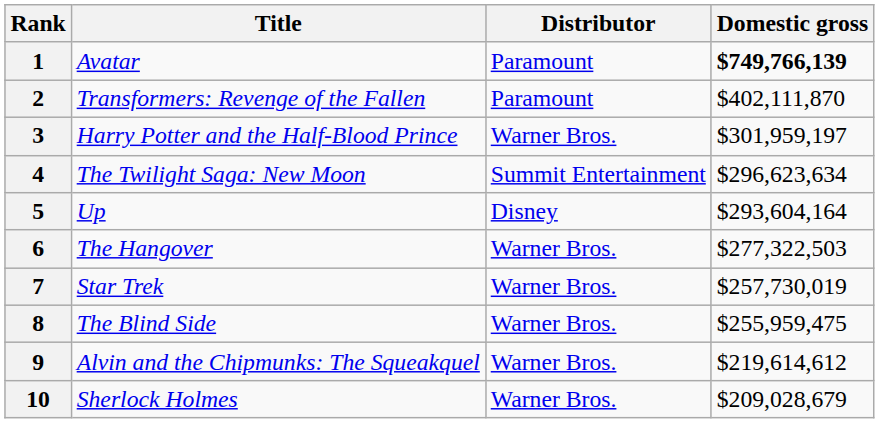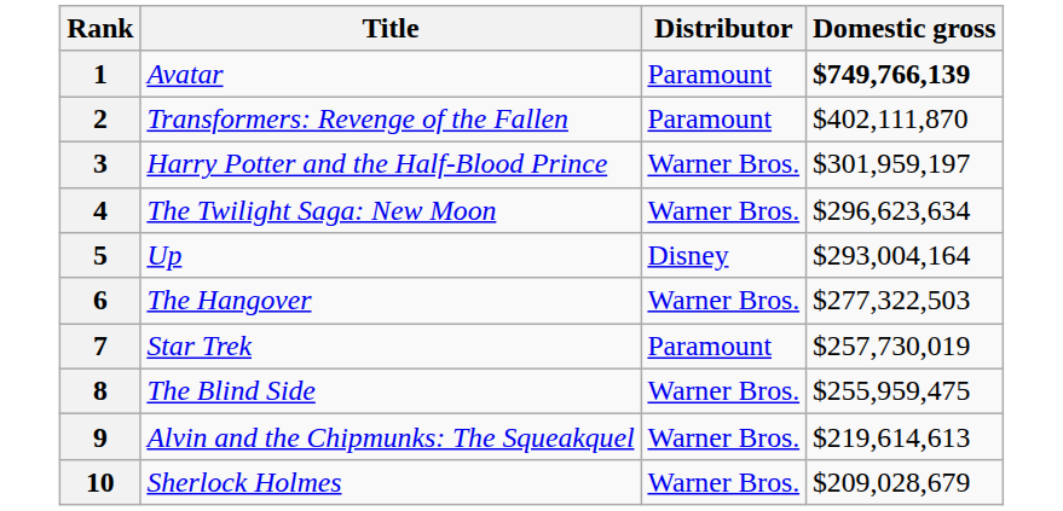4 | Distributor: Summit Entertainment -> Warner Bros.
5 | Domestic gross: $293,604,164 -> $293,004,164
7 | Distributor: Warner Bros. -> Paramount
9 | Domestic gross: $219,614,612 -> $219,614,613
